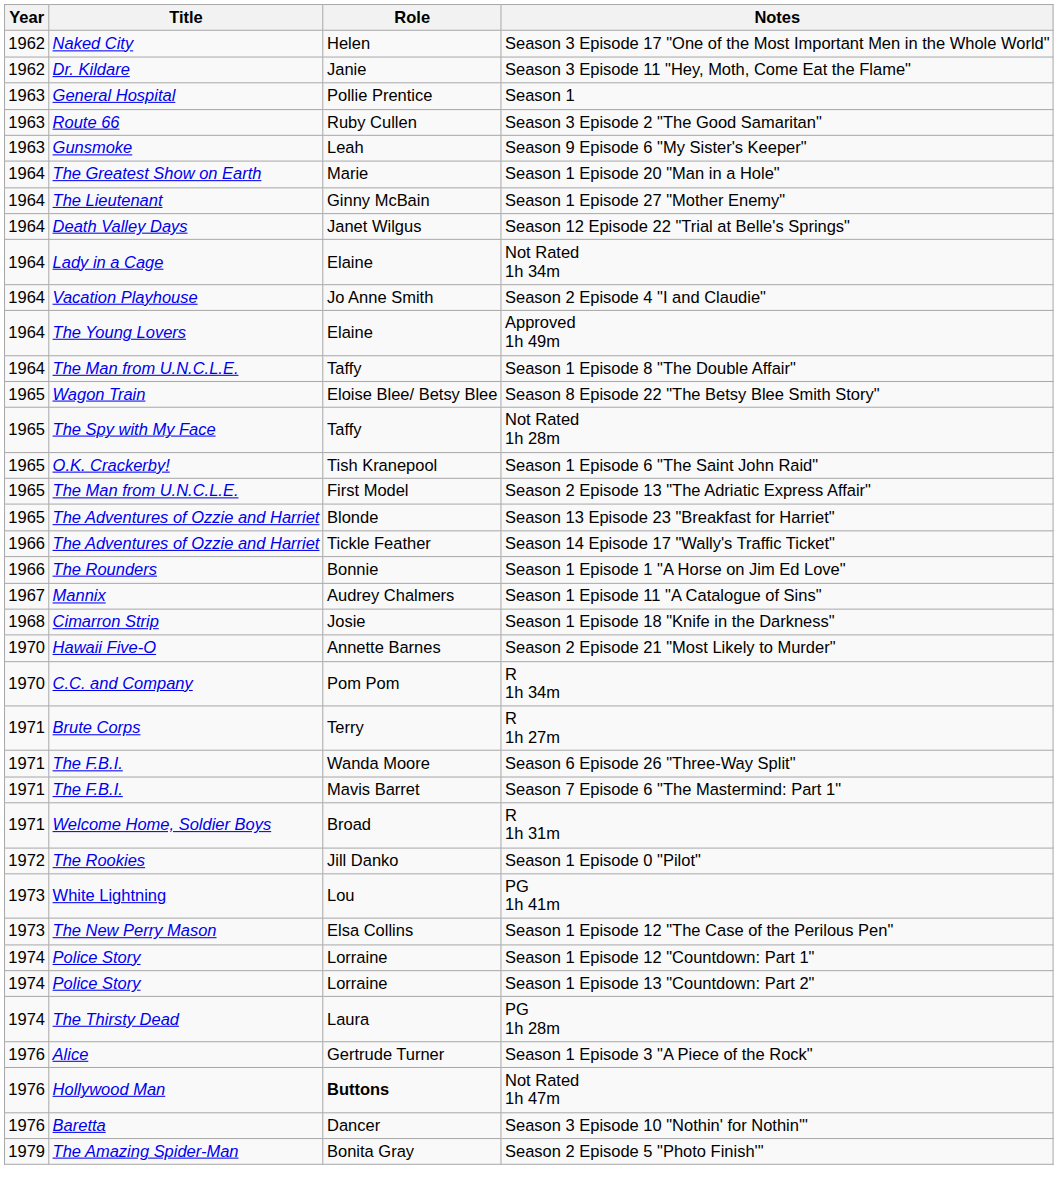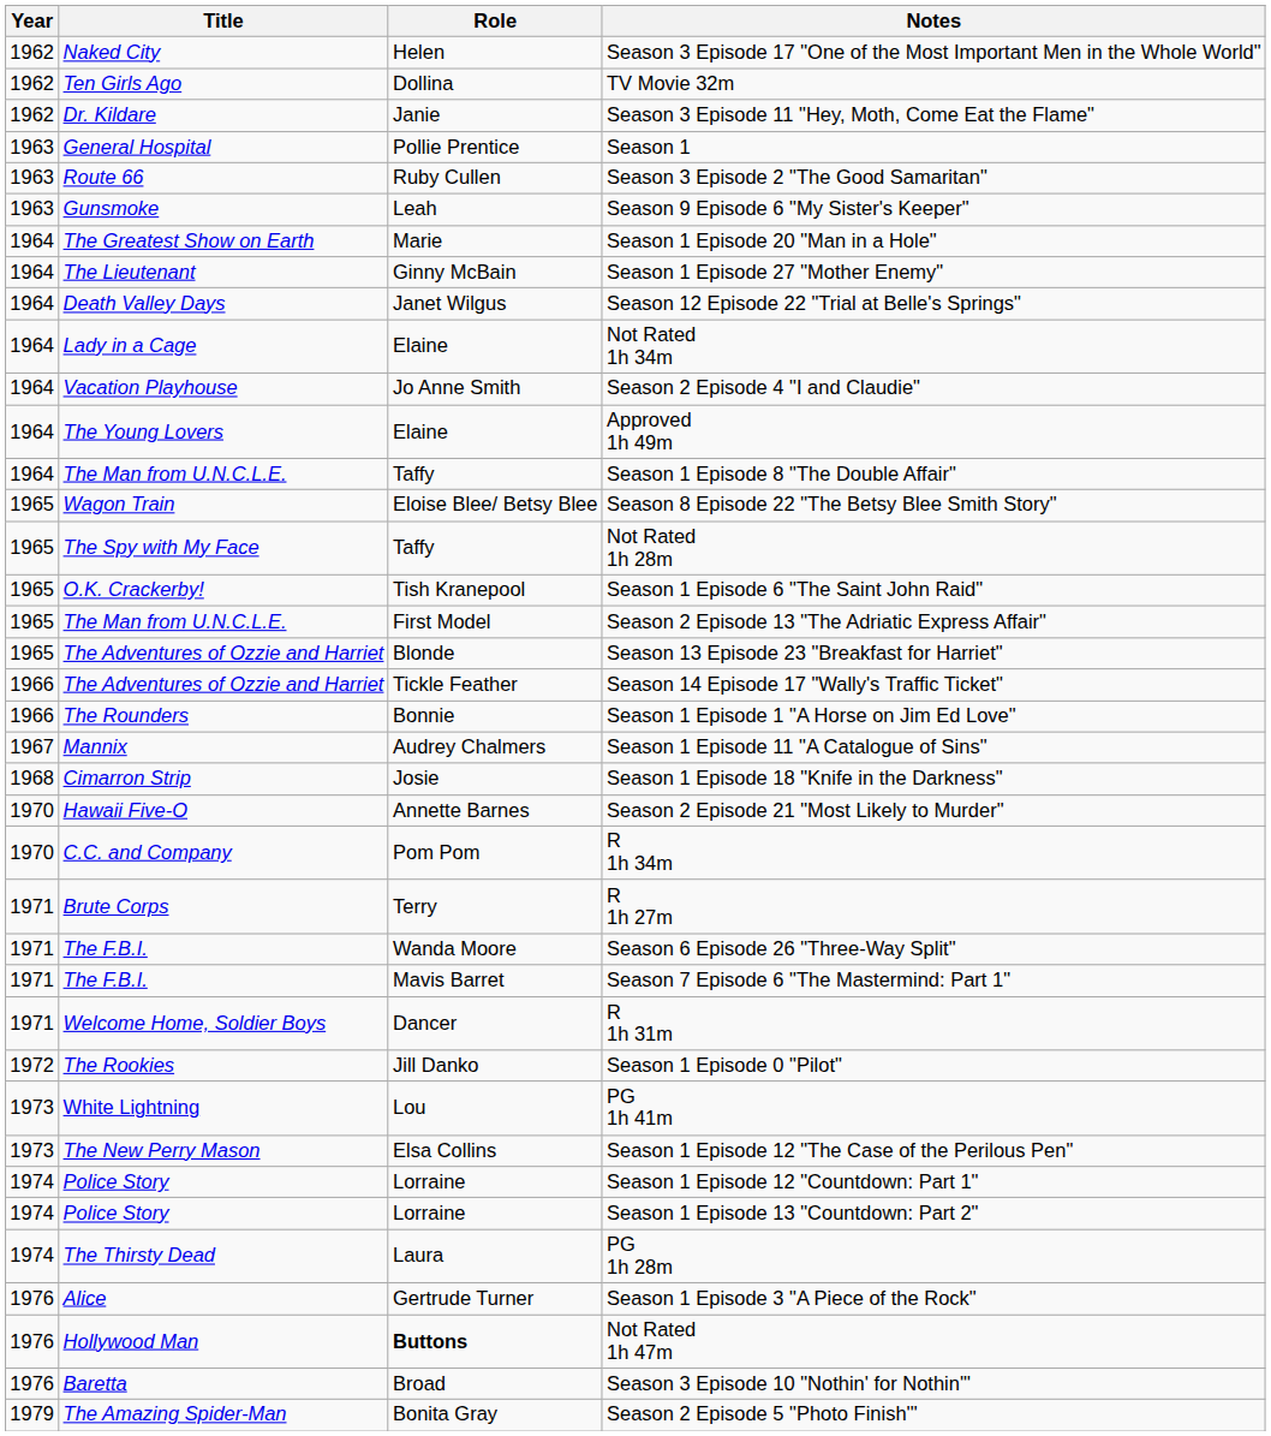+ row: 1962 | Ten Girls Ago | Dollina | TV Movie 32m
R 1h 31m | Role: Broad -> Dancer
Season 3 Episode 10 "Nothin' for Nothin'" | Role: Dancer -> Broad
